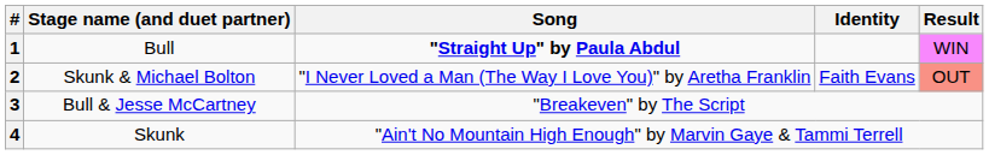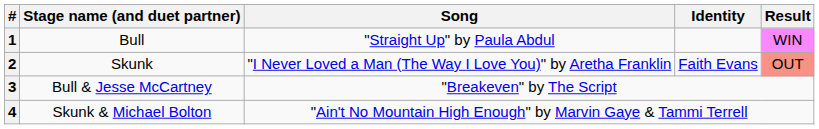1 | Song: bold -> normal
2 | Stage name (and duet partner): Skunk & Michael Bolton -> Skunk
4 | Stage name (and duet partner): Skunk -> Skunk & Michael Bolton
